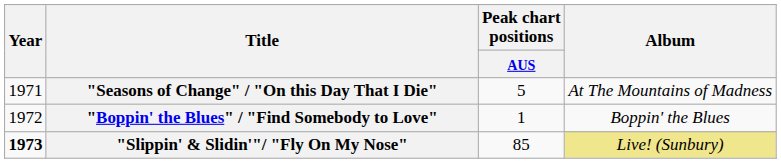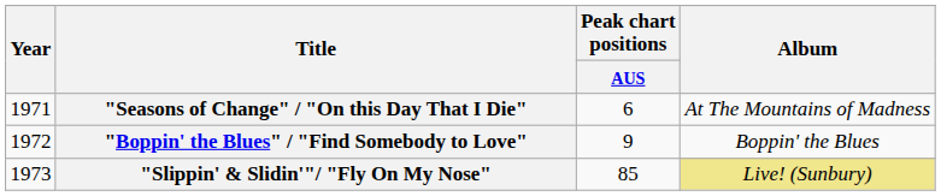"Seasons of Change" / "On this Day That I Die" | Peak chart positions / AUS: 5 -> 6
"Boppin' the Blues" / "Find Somebody to Love" | Peak chart positions / AUS: 1 -> 9
"Slippin' & Slidin'"/ "Fly On My Nose" | Year: bold -> normal
